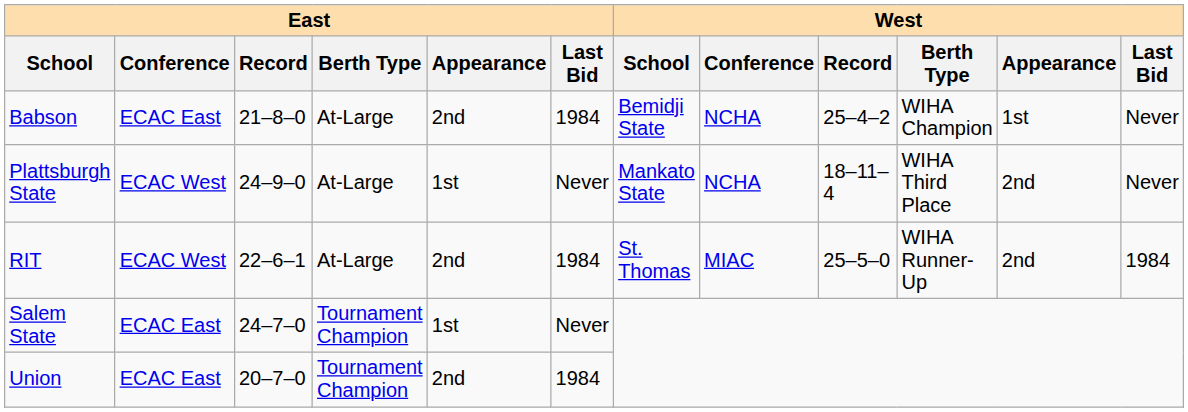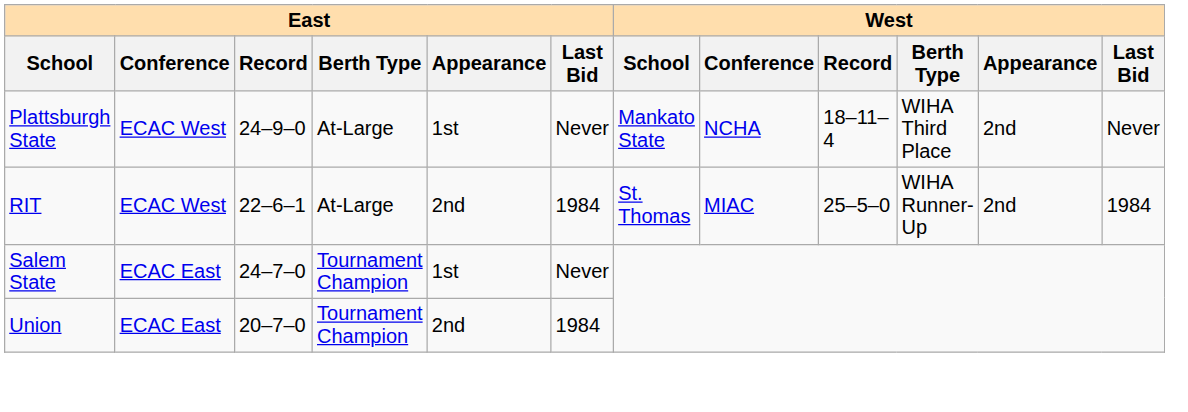- row: Babson | ECAC East | 21–8–0 | At-Large | 2nd | 1984 | Bemidji State | NCHA | 25–4–2 | WIHA Champion | 1st | Never
